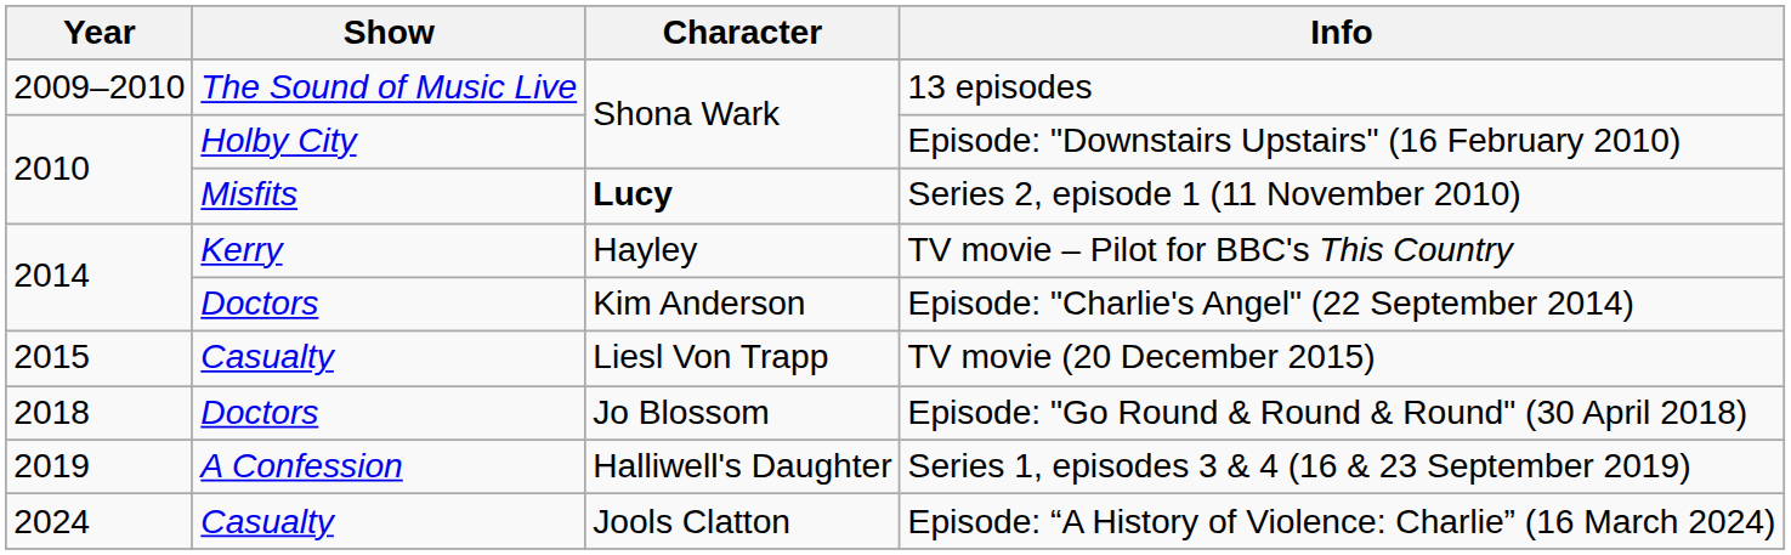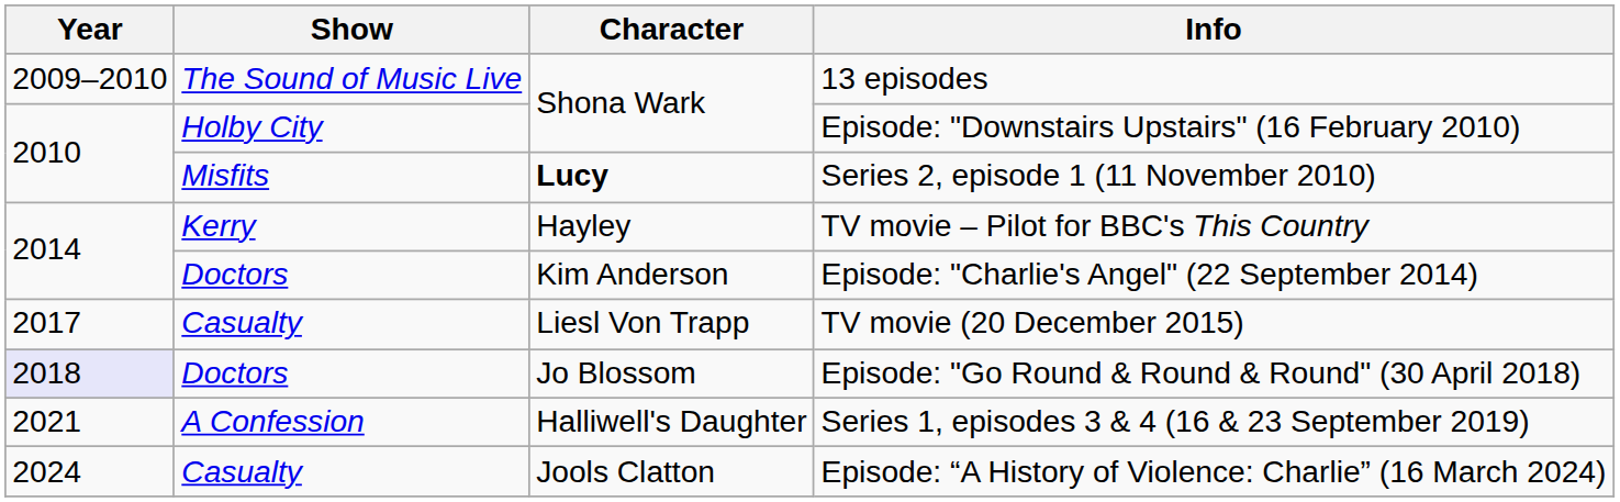TV movie (20 December 2015) | Year: 2015 -> 2017
Episode: "Go Round & Round & Round" (30 April 2018) | Year: no background -> lavender background
Series 1, episodes 3 & 4 (16 & 23 September 2019) | Year: 2019 -> 2021
